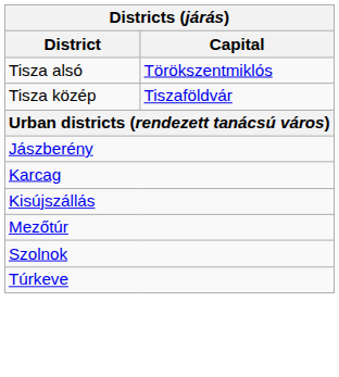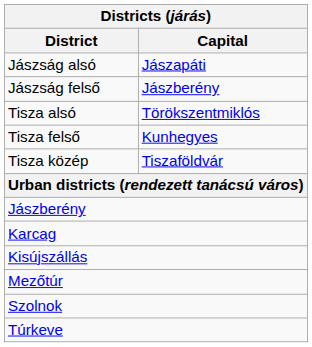+ row: Jászság alsó | Jászapáti
+ row: Jászság felső | Jászberény
+ row: Tisza felső | Kunhegyes
